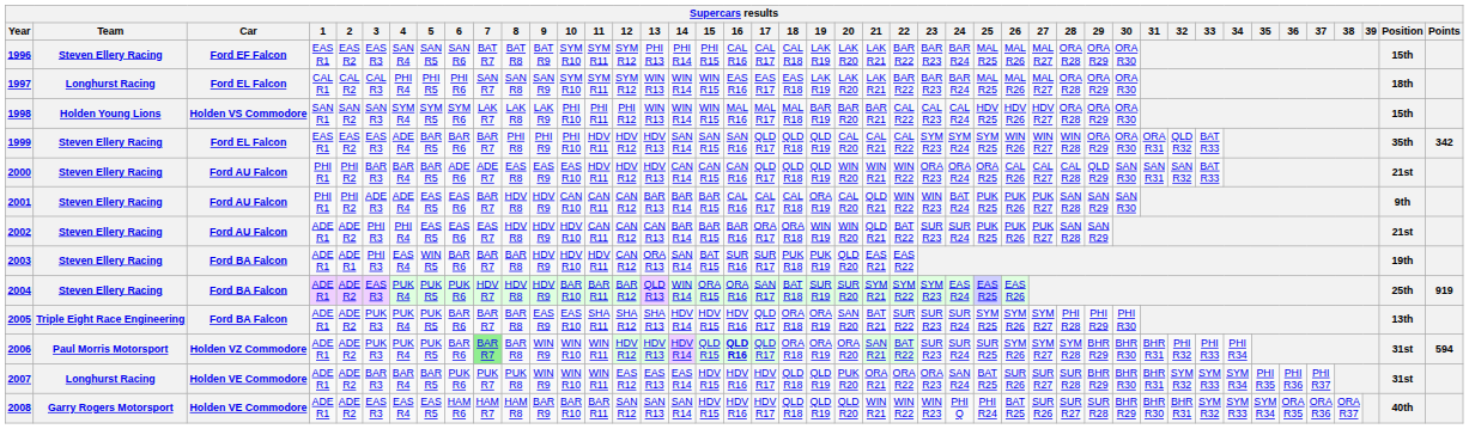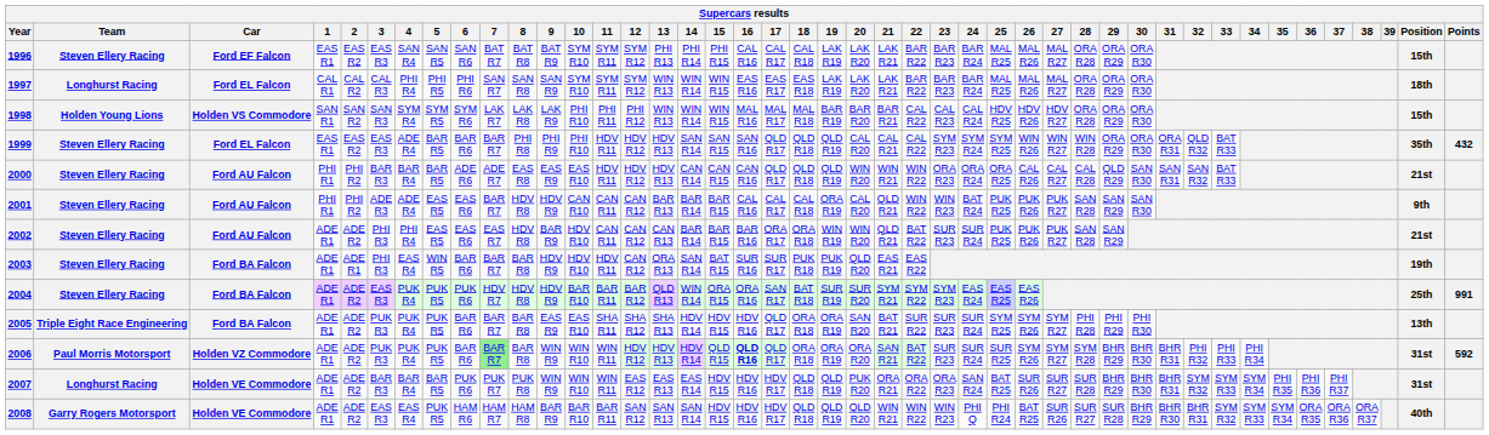1999 | Points: 342 -> 432
2002 | 9: HDV R9 -> BAR R9
2004 | Points: 919 -> 991
2006 | Points: 594 -> 592
2008 | 5: EAS R5 -> PUK R5
